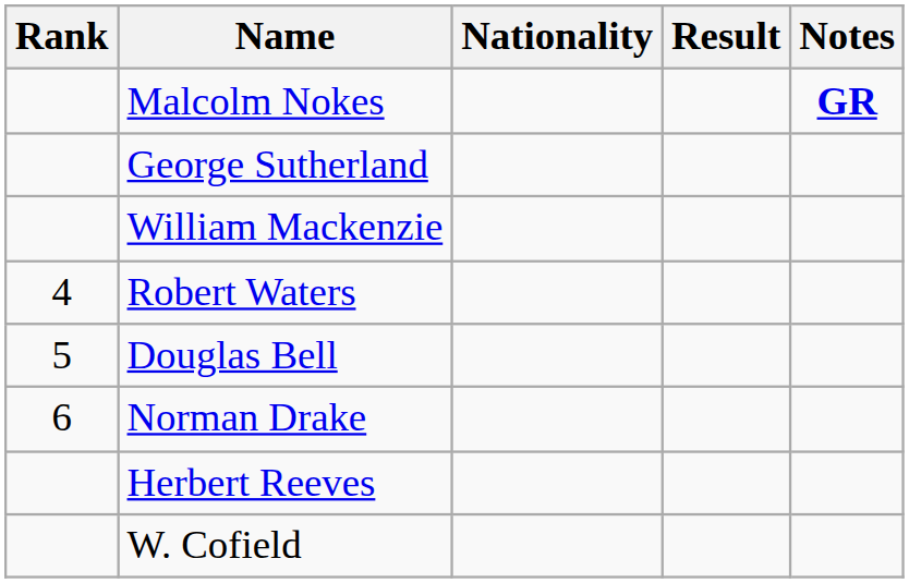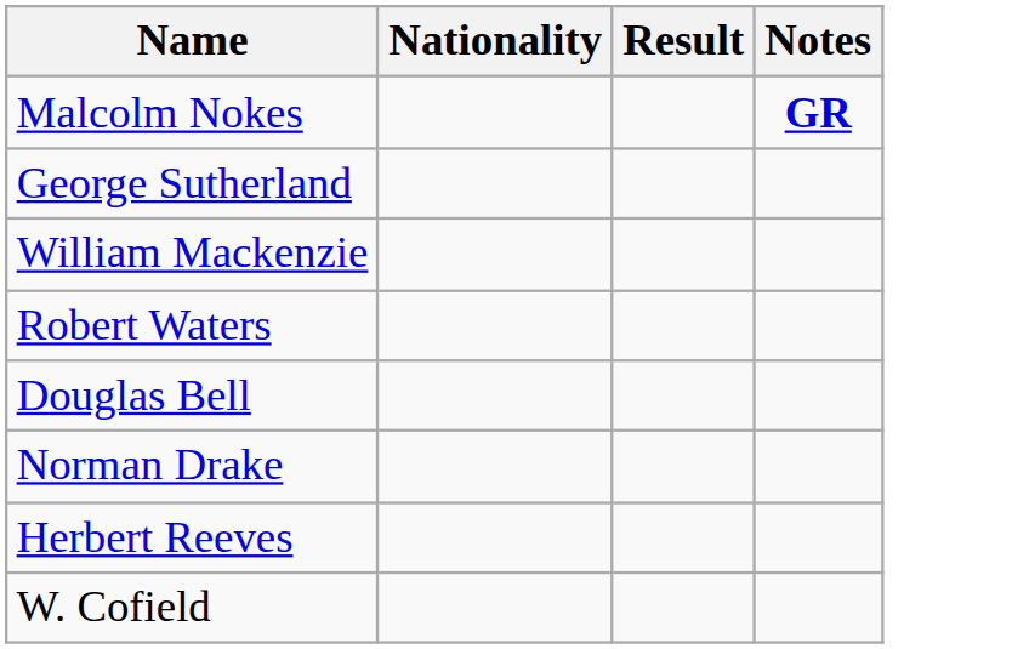- column: Rank | 4 | 5 | 6
